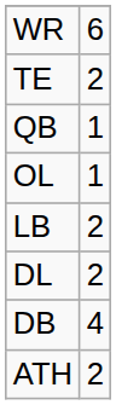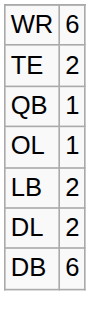DB | column 2: 4 -> 6
- row: ATH | 2
